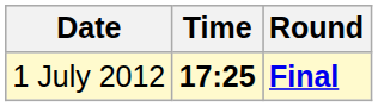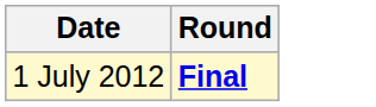- column: Time | 17:25
